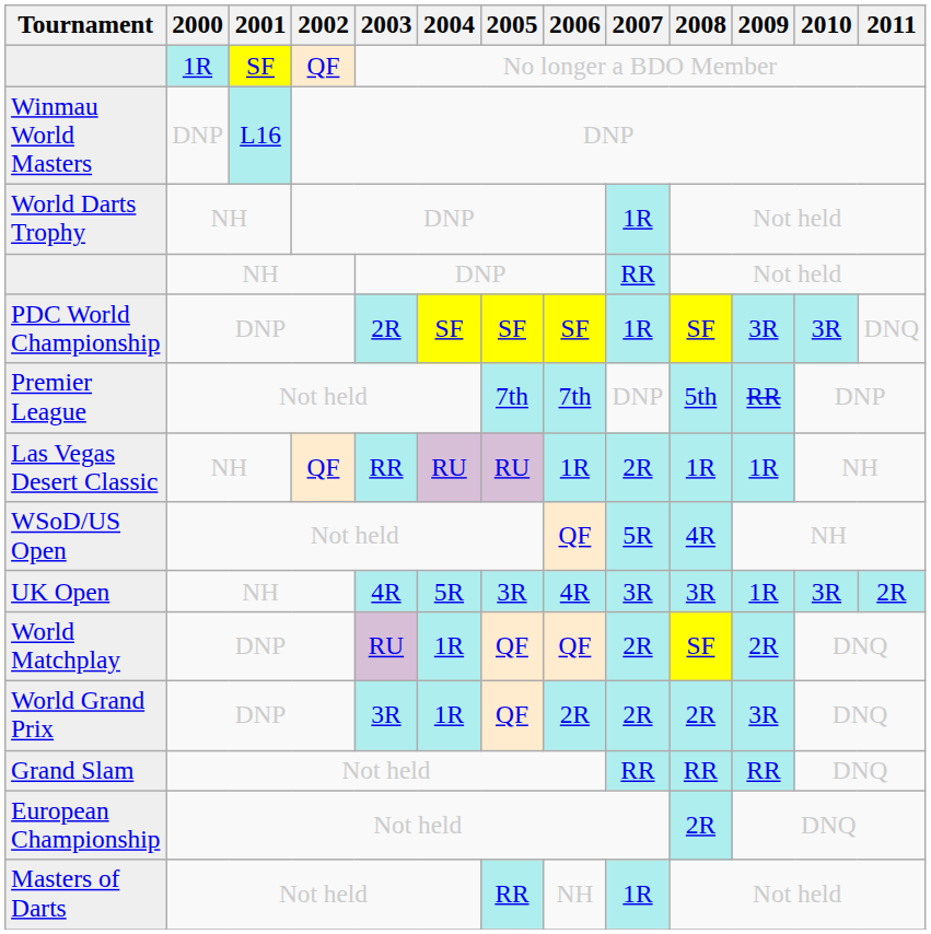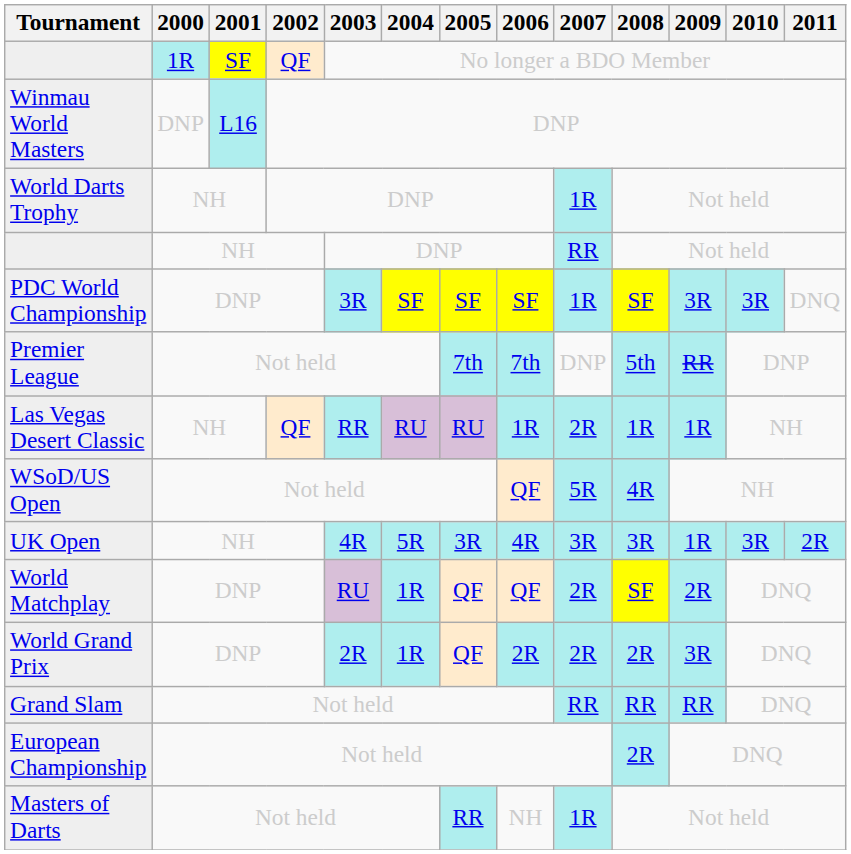PDC World Championship | 2003: 2R -> 3R
World Grand Prix | 2003: 3R -> 2R
